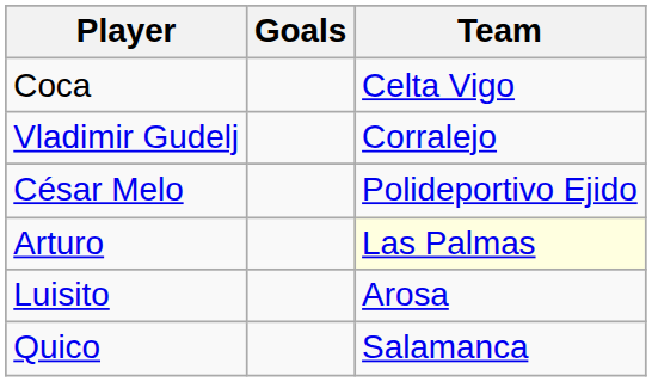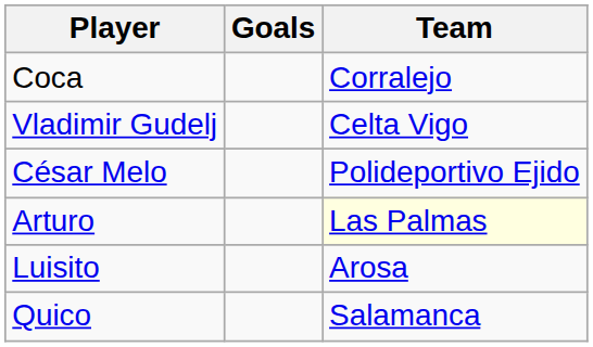Coca | Team: Celta Vigo -> Corralejo
Vladimir Gudelj | Team: Corralejo -> Celta Vigo
